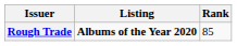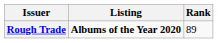Rough Trade | Rank: 85 -> 89
